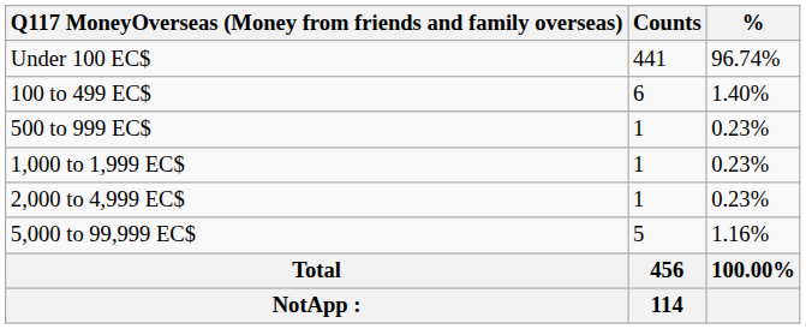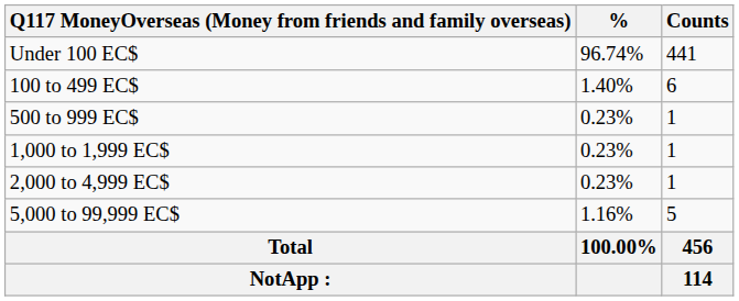columns swapped: Counts <-> %
